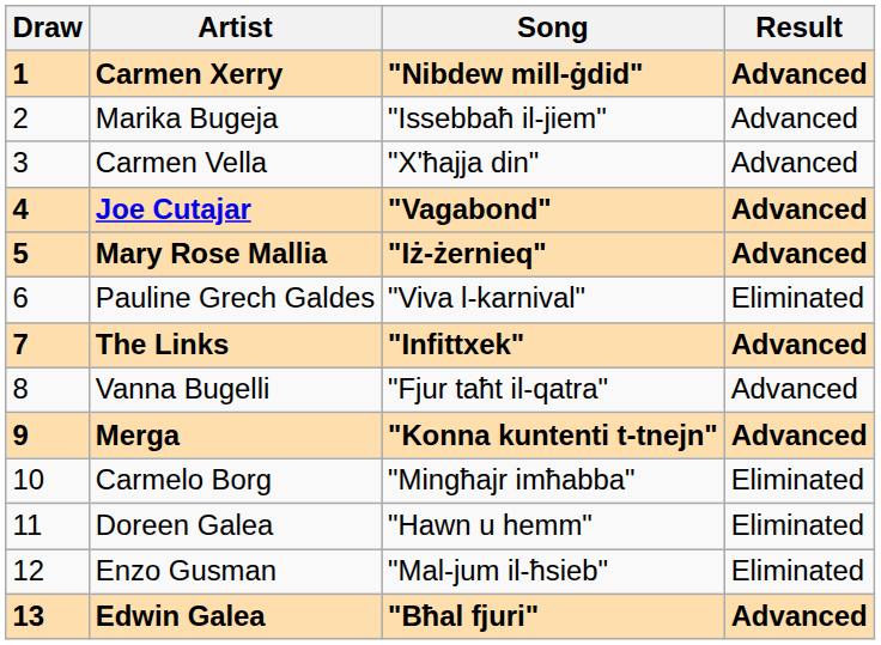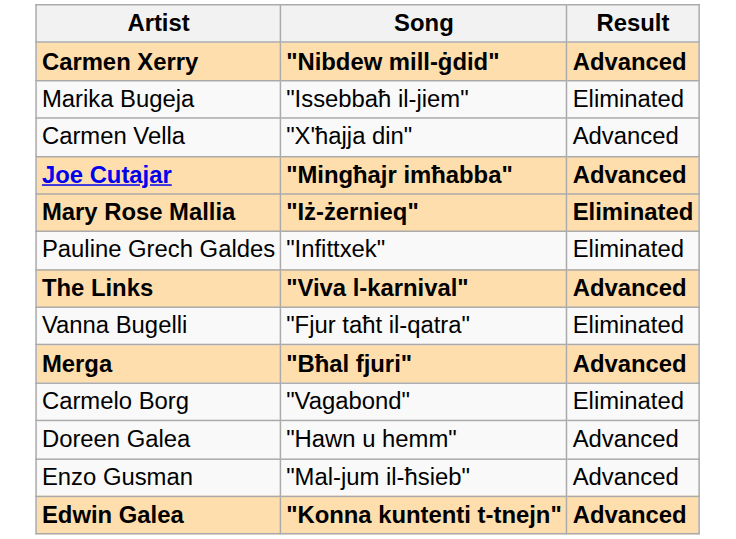- column: Draw | 1 | 2 | 3 | 4 | 5 | 6 | 7 | 8 | 9 | 10 | 11 | 12 | 13
Marika Bugeja | Result: Advanced -> Eliminated
Joe Cutajar | Song: "Vagabond" -> "Mingħajr imħabba"
Mary Rose Mallia | Result: Advanced -> Eliminated
Pauline Grech Galdes | Song: "Viva l-karnival" -> "Infittxek"
The Links | Song: "Infittxek" -> "Viva l-karnival"
Vanna Bugelli | Result: Advanced -> Eliminated
Merga | Song: "Konna kuntenti t-tnejn" -> "Bħal fjuri"
Carmelo Borg | Song: "Mingħajr imħabba" -> "Vagabond"
Doreen Galea | Result: Eliminated -> Advanced
Enzo Gusman | Result: Eliminated -> Advanced
Edwin Galea | Song: "Bħal fjuri" -> "Konna kuntenti t-tnejn"
